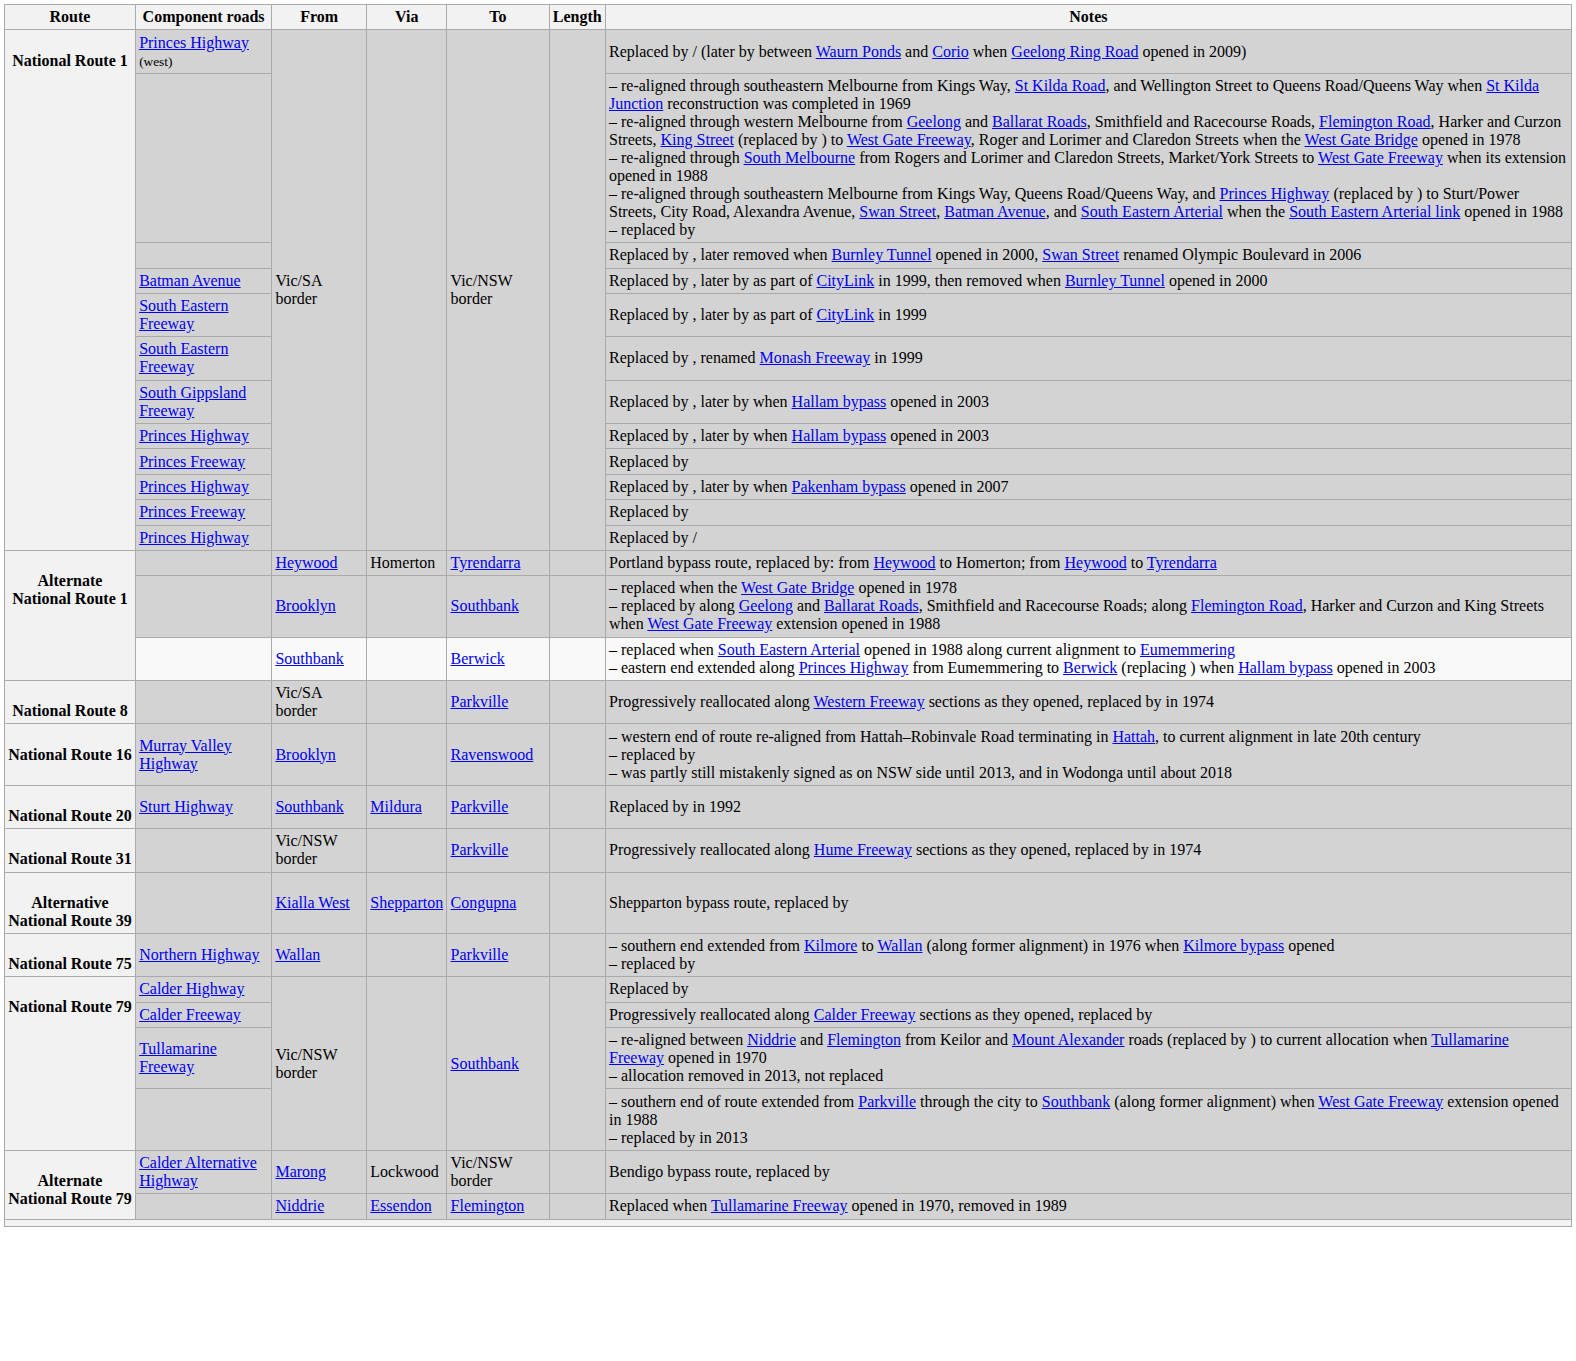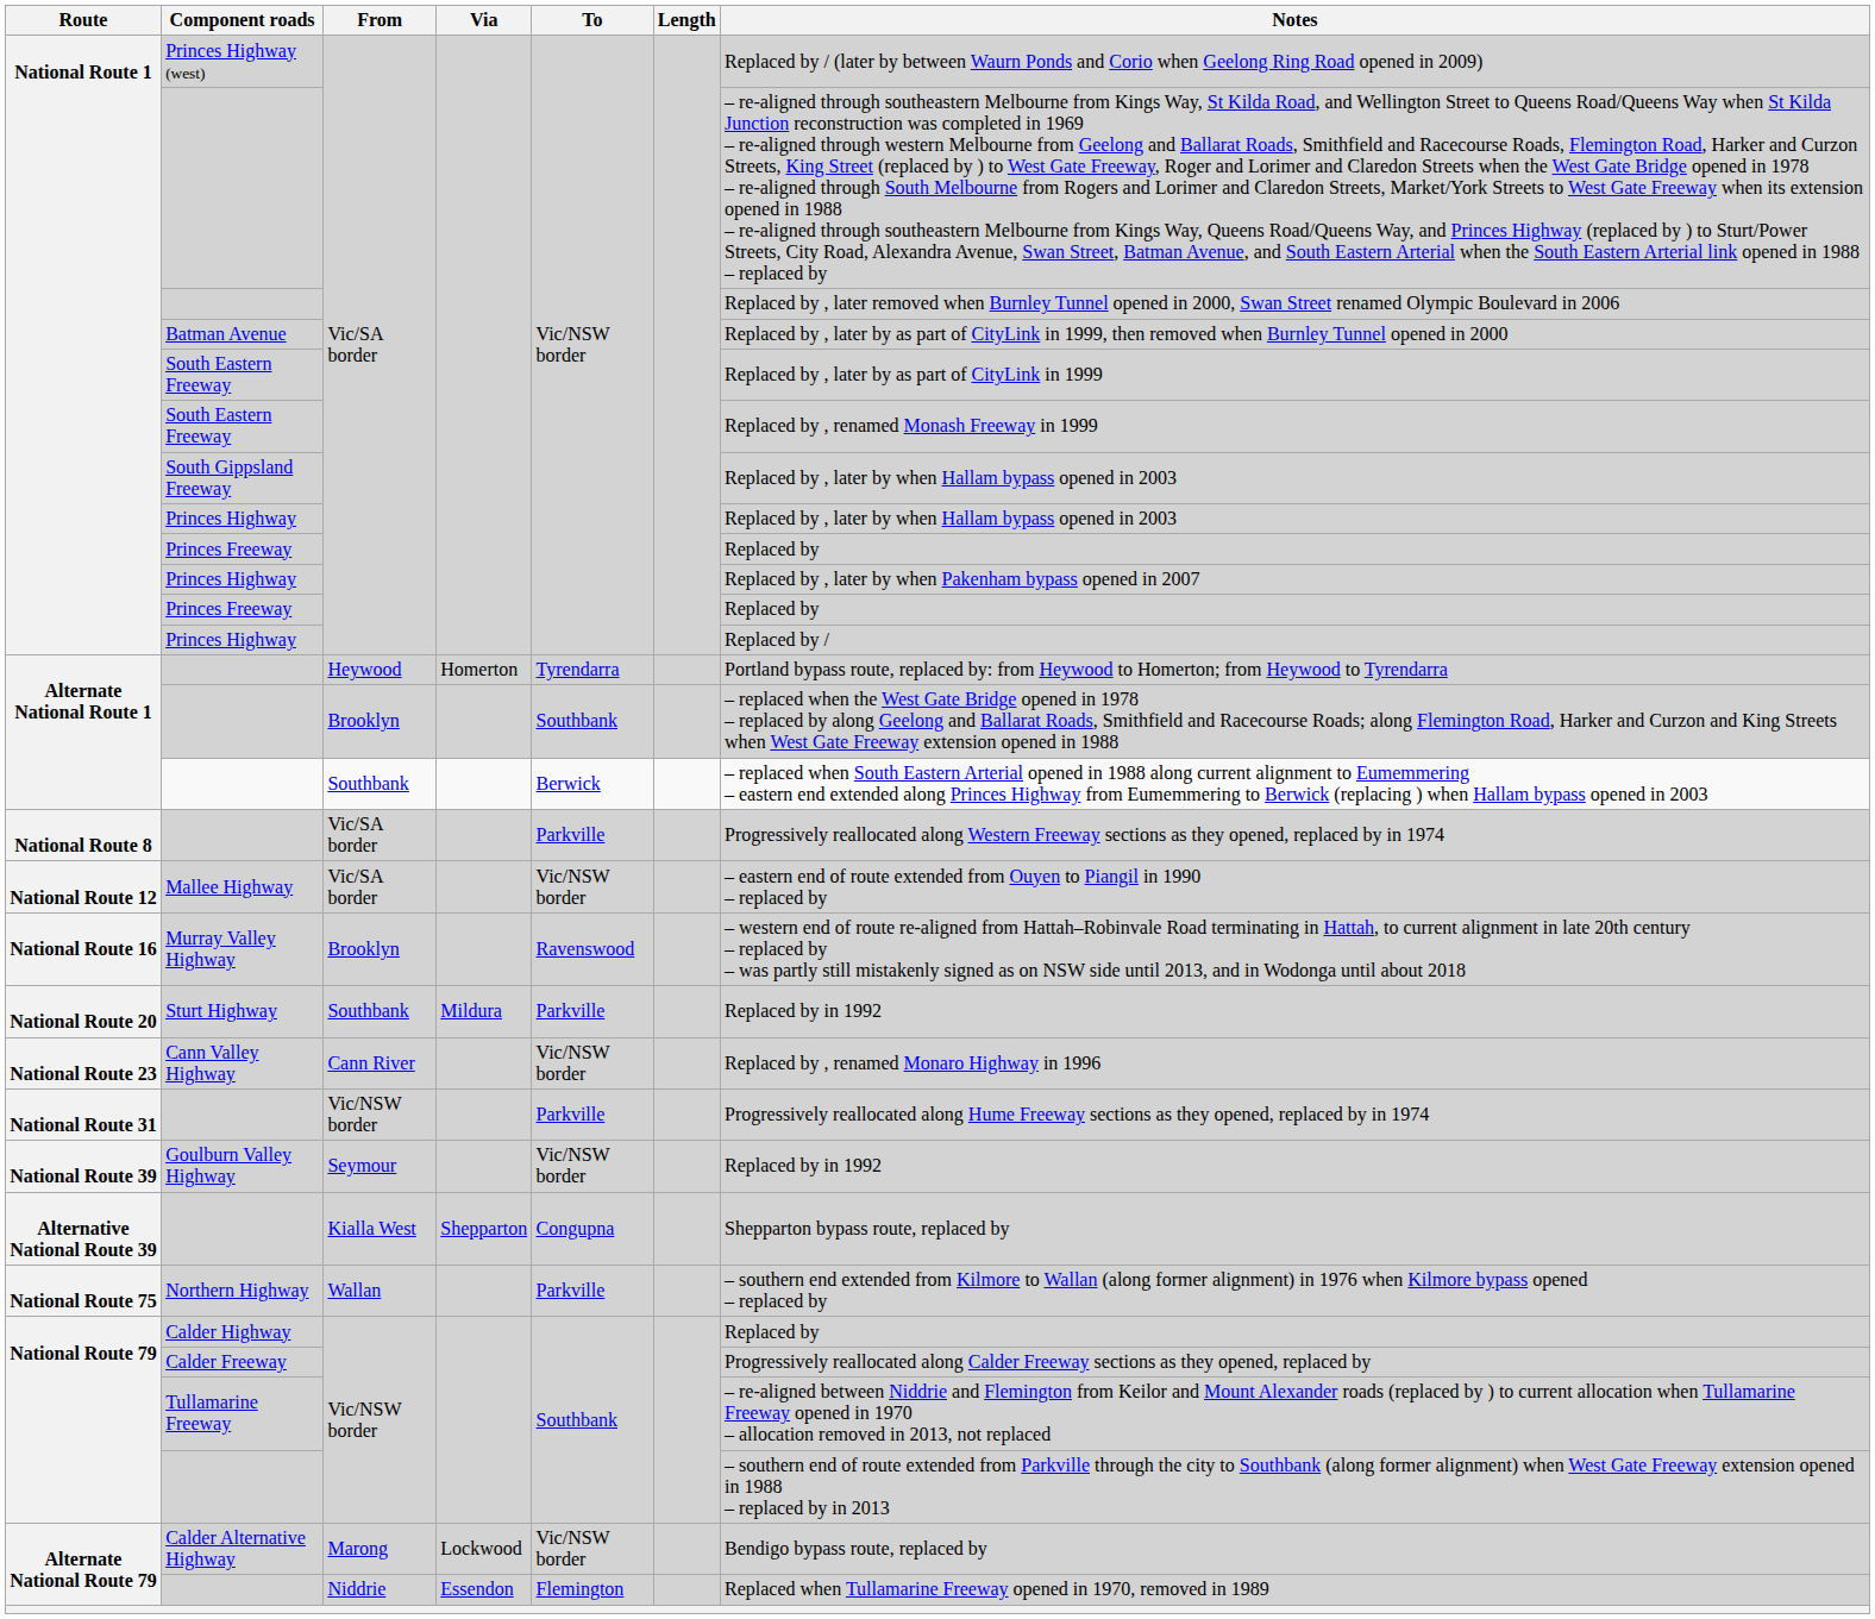+ row: National Route 12 | Mallee Highway | Vic/SA border | Vic/NSW border | – eastern end of route extended from Ouyen to Piangil in 1990 – replaced by
+ row: National Route 23 | Cann Valley Highway | Cann River | Vic/NSW border | Replaced by , renamed Monaro Highway in 1996
+ row: National Route 39 | Goulburn Valley Highway | Seymour | Vic/NSW border | Replaced by in 1992
